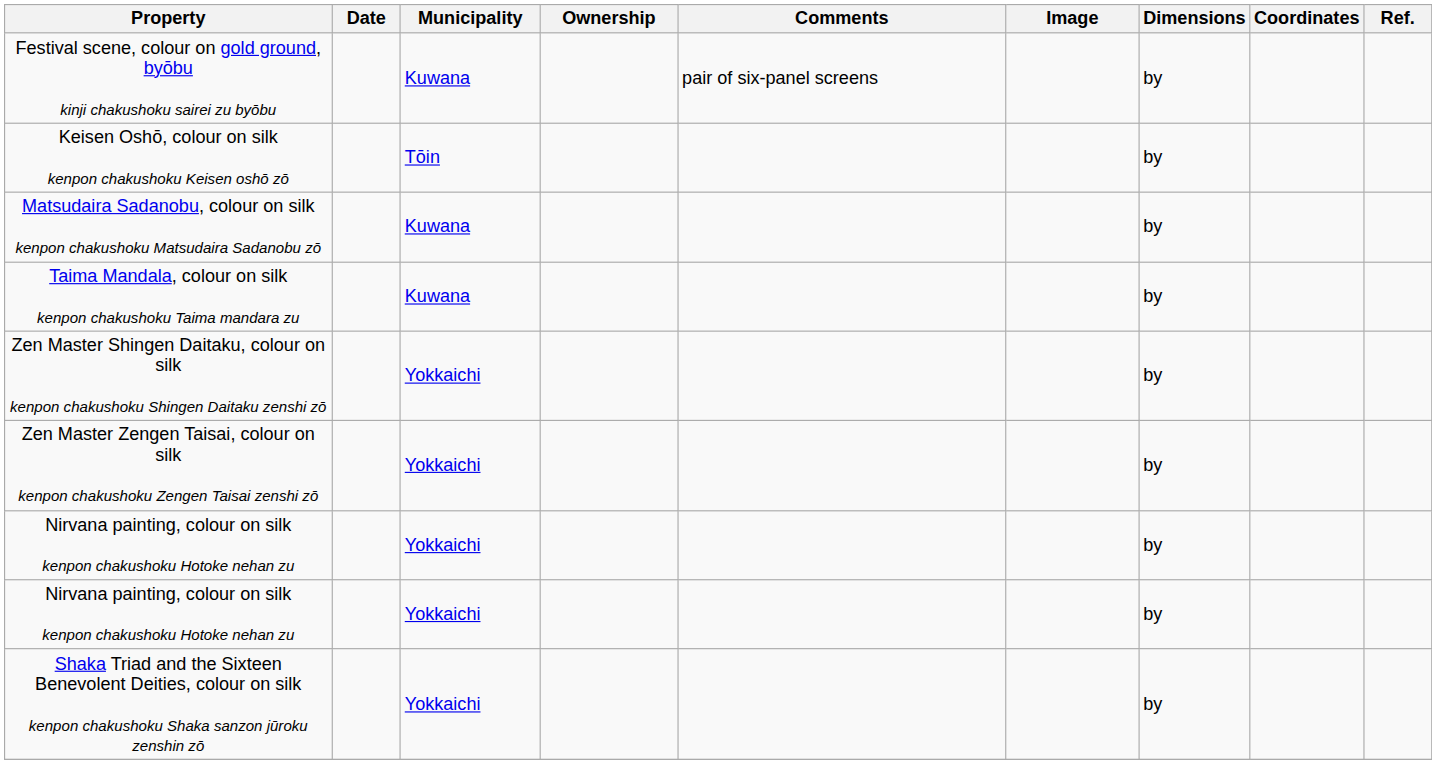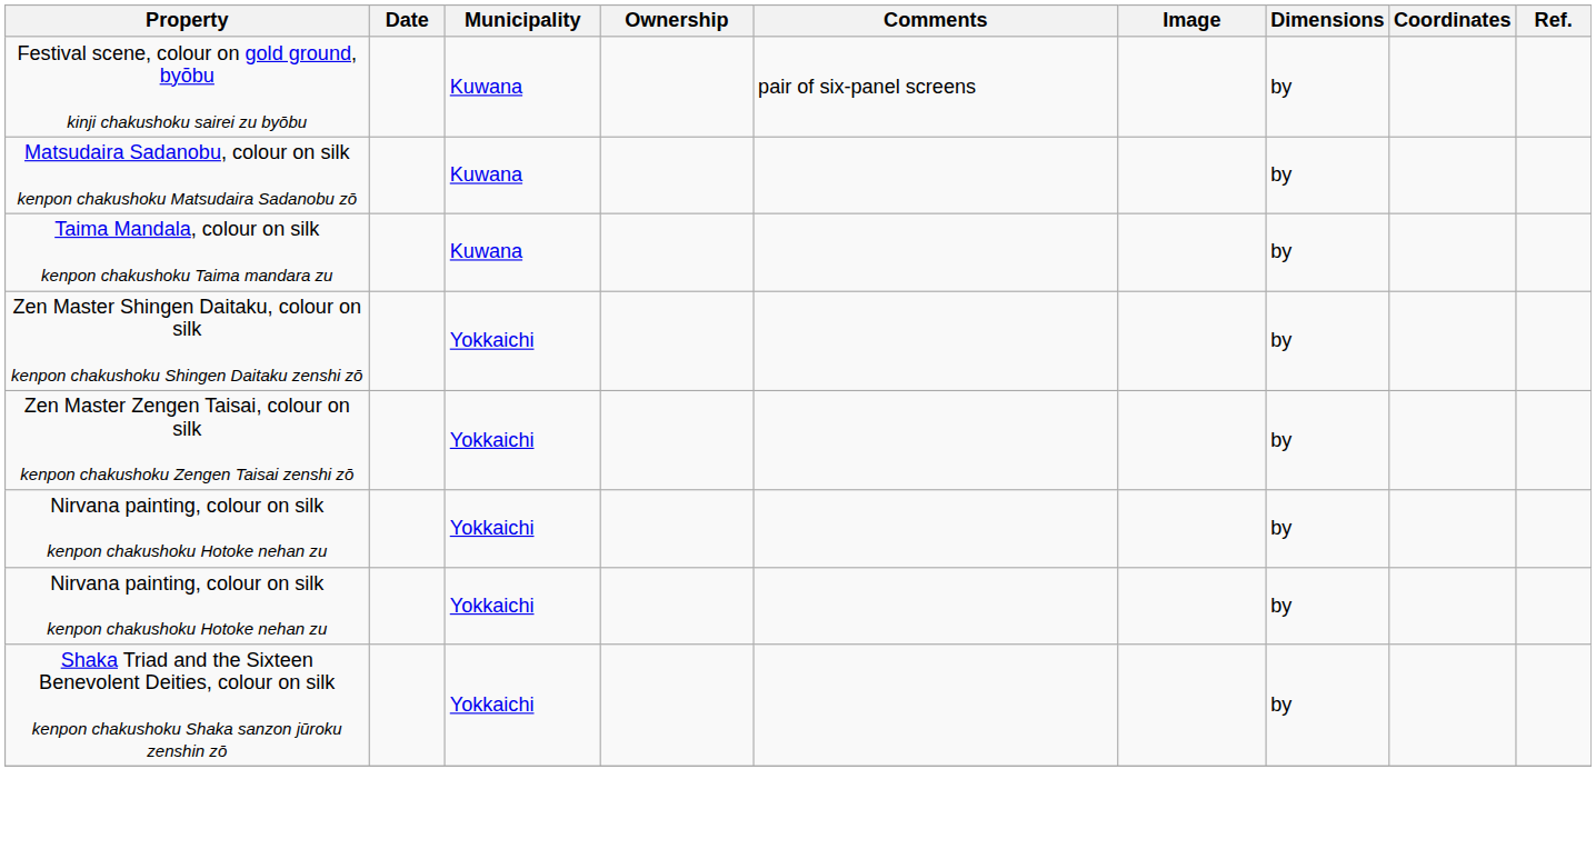- row: Keisen Oshō, colour on silk kenpon chakushoku Keisen oshō zō | Tōin | by
